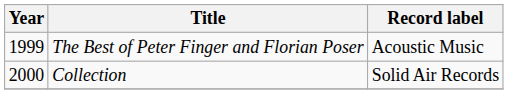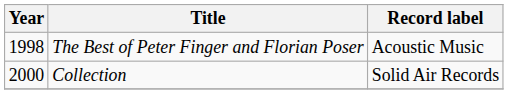The Best of Peter Finger and Florian Poser | Year: 1999 -> 1998
